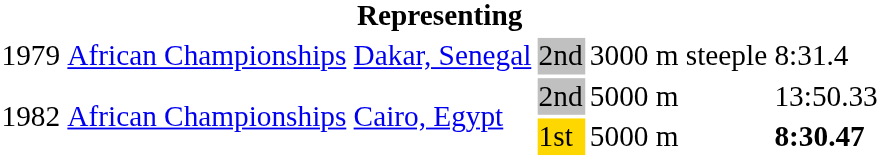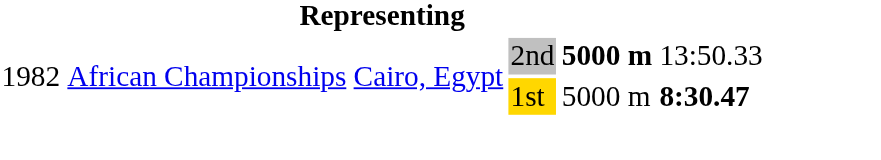- row: 1979 | African Championships | Dakar, Senegal | 2nd | 3000 m steeple | 8:31.4
1982 / 2nd | column 5: normal -> bold
